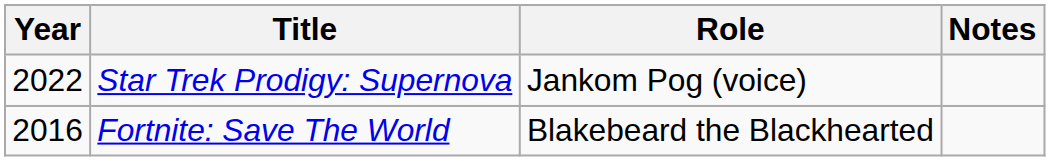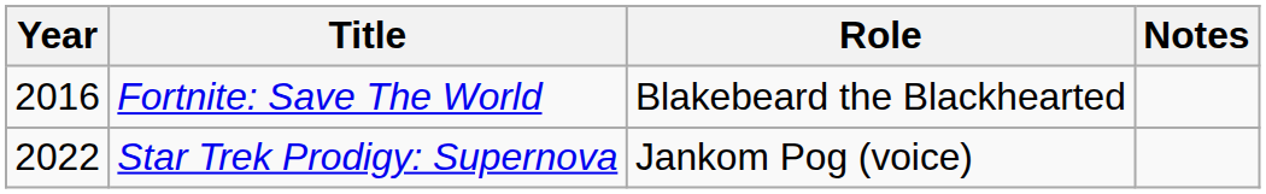rows swapped: Fortnite: Save The World <-> Star Trek Prodigy: Supernova
